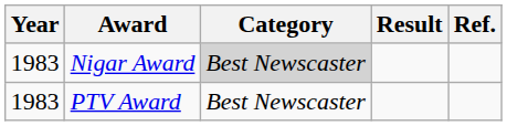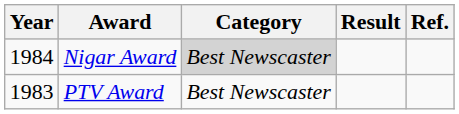Nigar Award | Year: 1983 -> 1984
